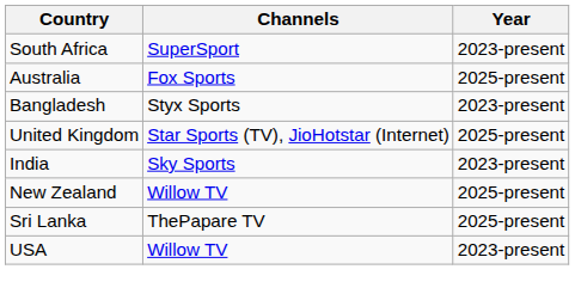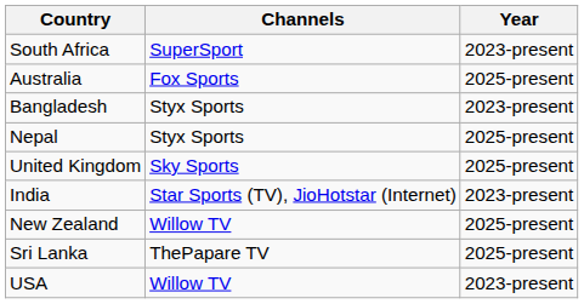+ row: Nepal | Styx Sports | 2025-present
United Kingdom | Channels: Star Sports (TV), JioHotstar (Internet) -> Sky Sports
India | Channels: Sky Sports -> Star Sports (TV), JioHotstar (Internet)
